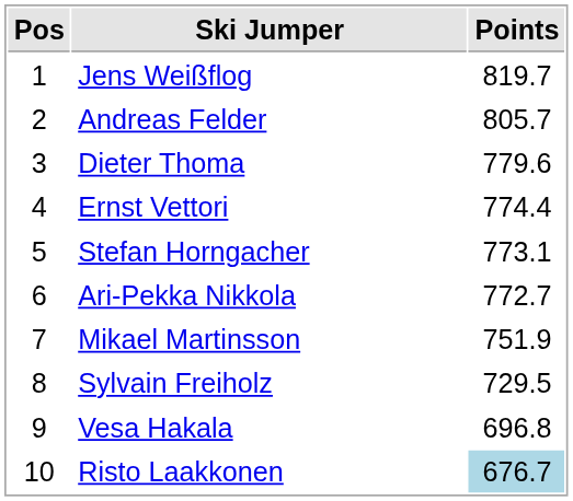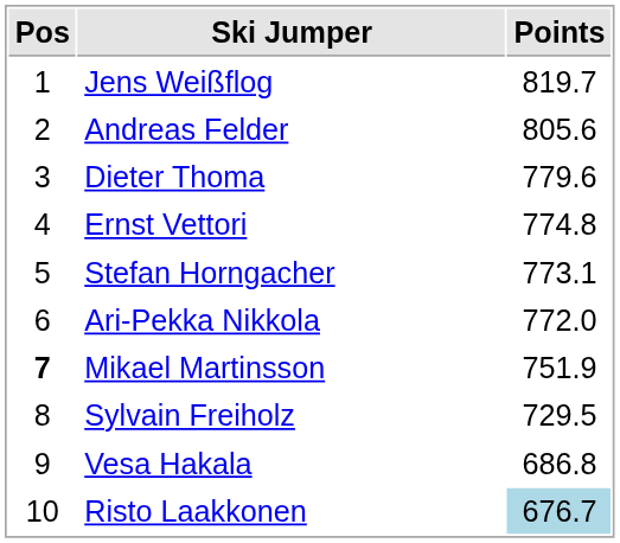Andreas Felder | Points: 805.7 -> 805.6
Ernst Vettori | Points: 774.4 -> 774.8
Ari-Pekka Nikkola | Points: 772.7 -> 772.0
Mikael Martinsson | Pos: normal -> bold
Vesa Hakala | Points: 696.8 -> 686.8
